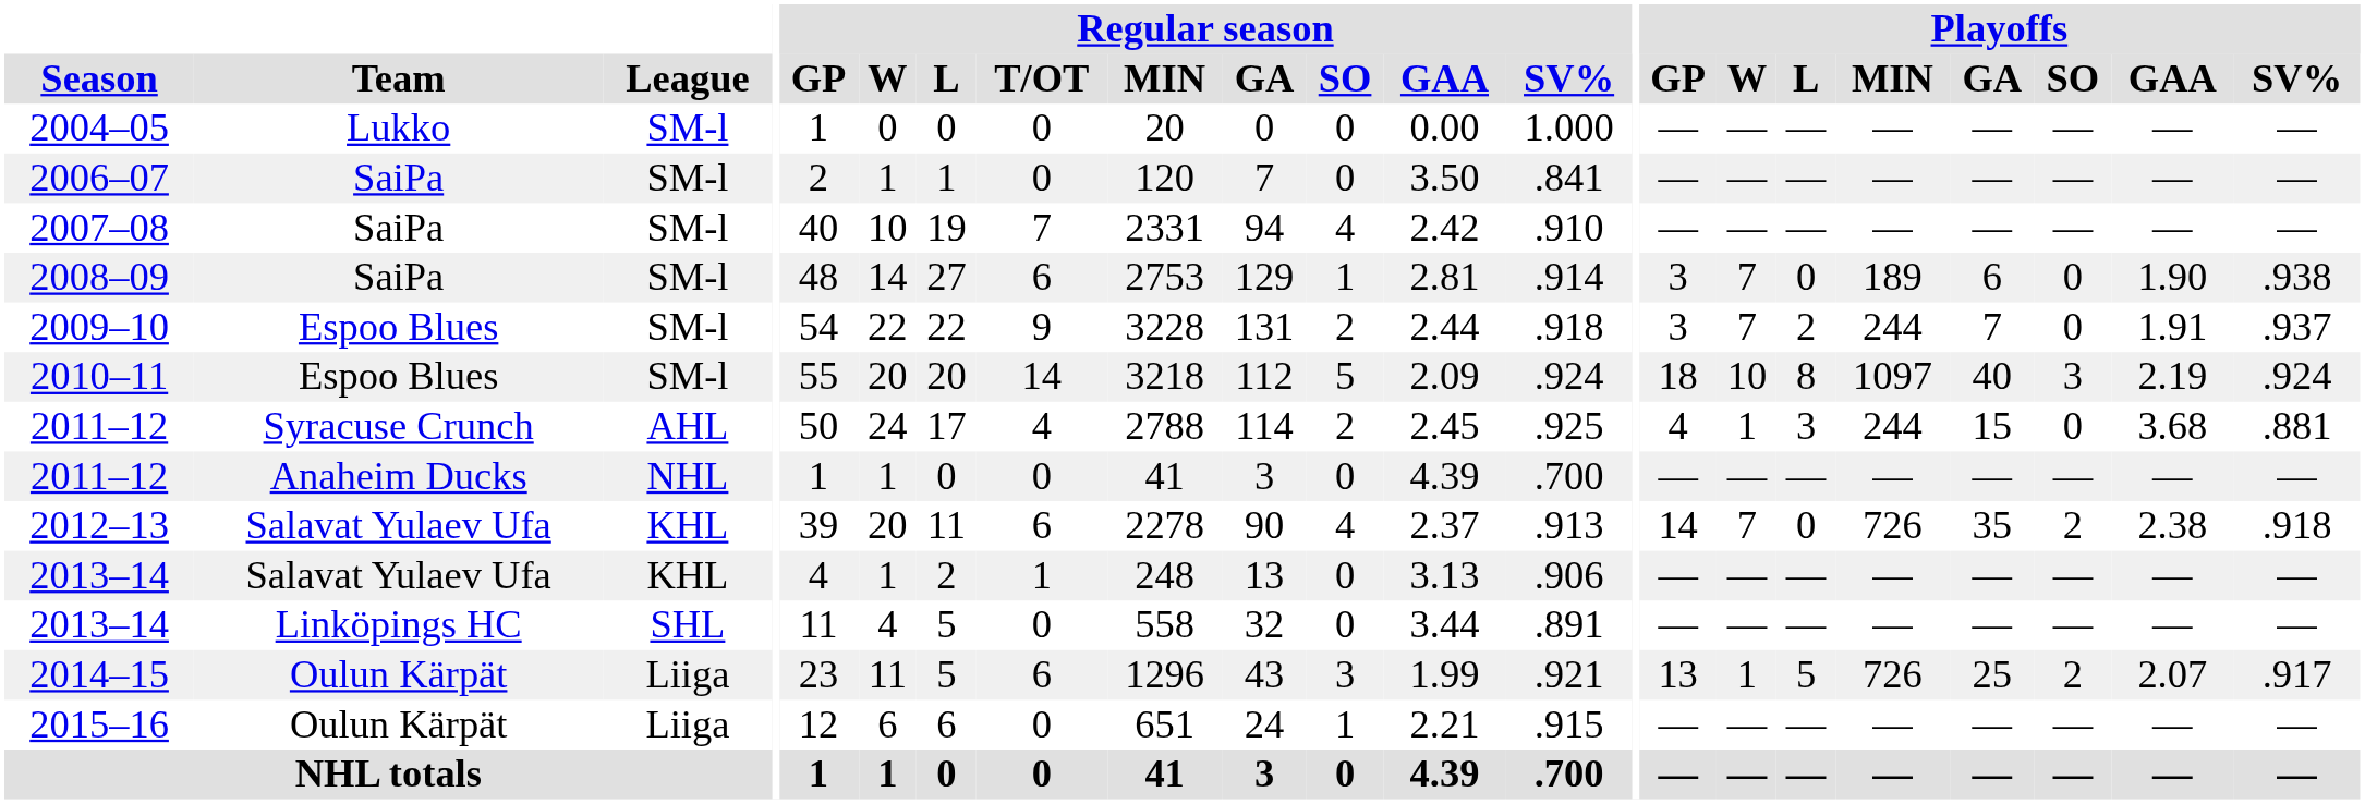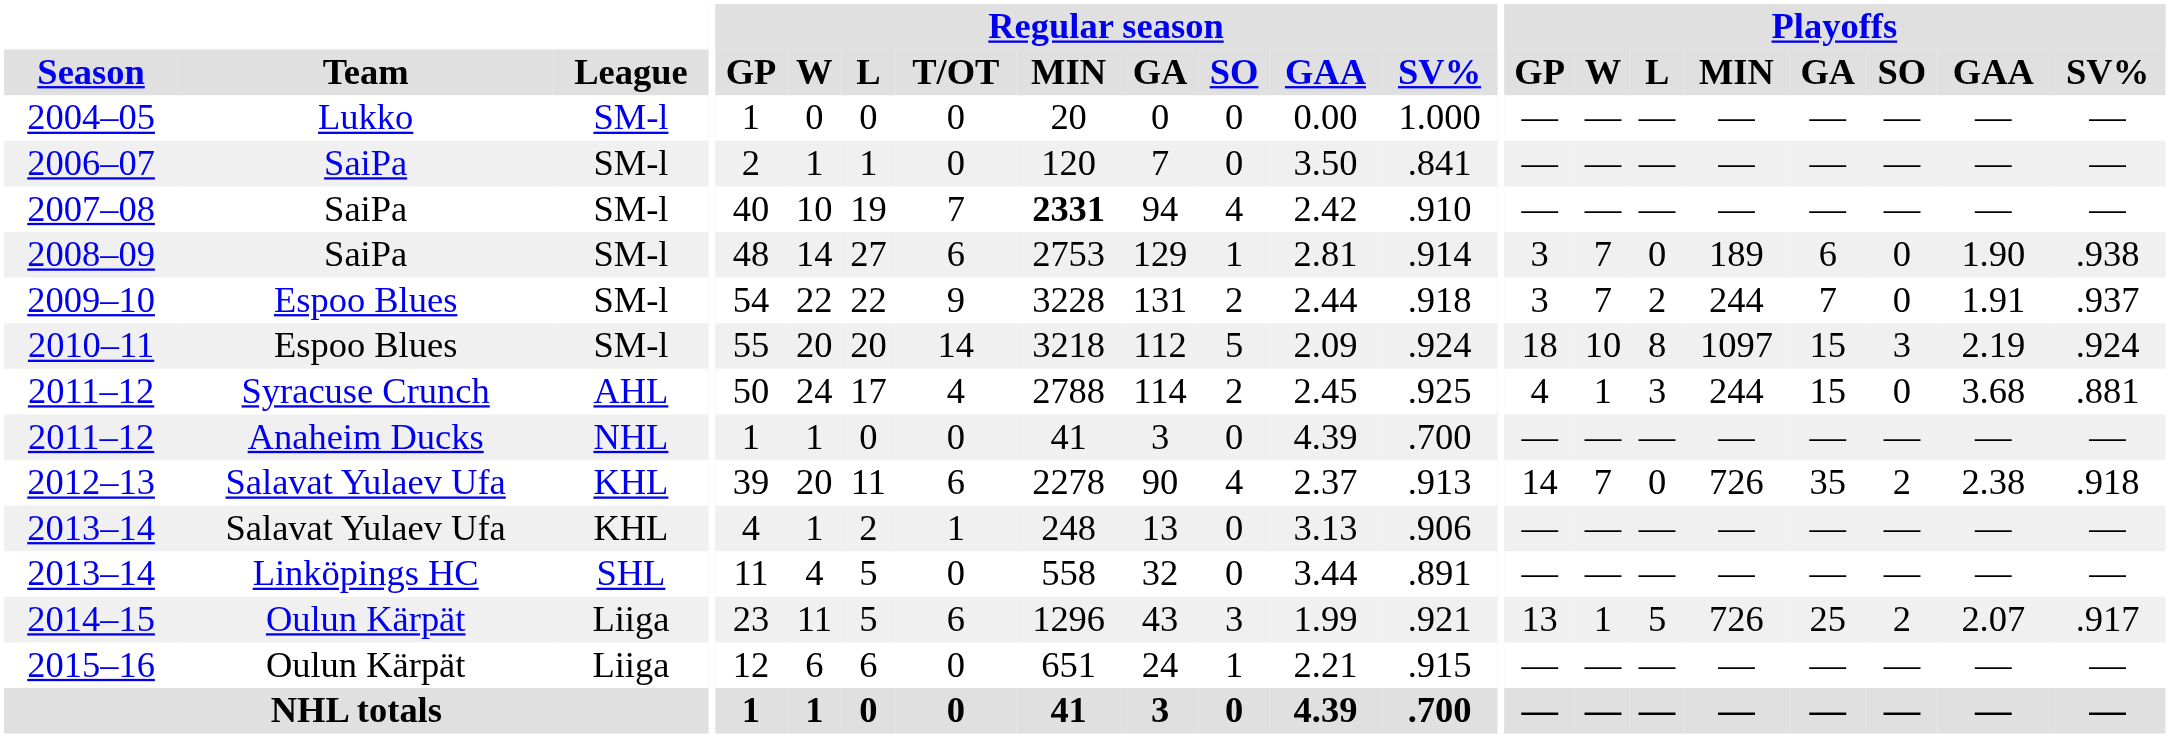2007–08 | Regular season / MIN: normal -> bold
2010–11 | Playoffs / GA: 40 -> 15
